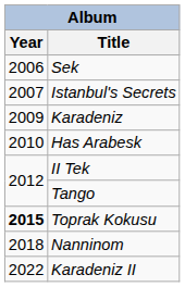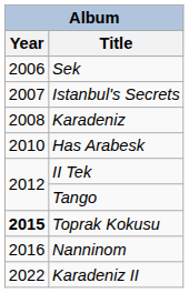Karadeniz | Year: 2009 -> 2008
Nanninom | Year: 2018 -> 2016
